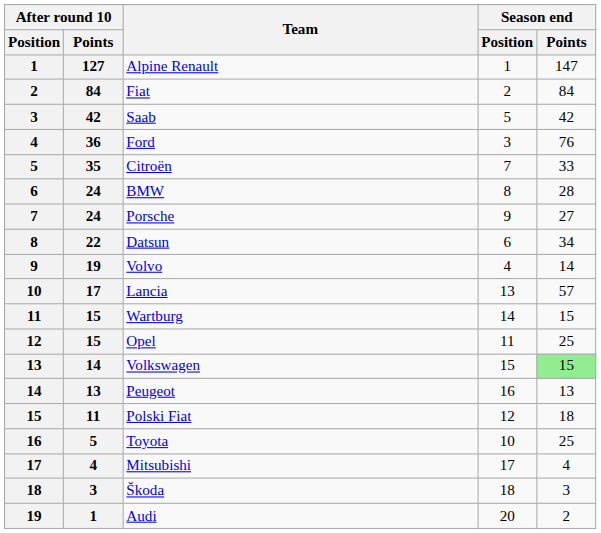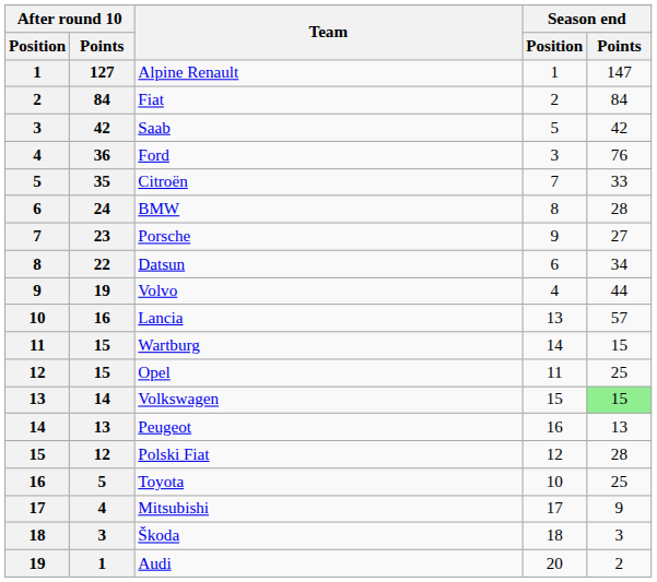Porsche | After round 10 / Points: 24 -> 23
Volvo | Season end / Points: 14 -> 44
Lancia | After round 10 / Points: 17 -> 16
Polski Fiat | After round 10 / Points: 11 -> 12
Polski Fiat | Season end / Points: 18 -> 28
Mitsubishi | Season end / Points: 4 -> 9
